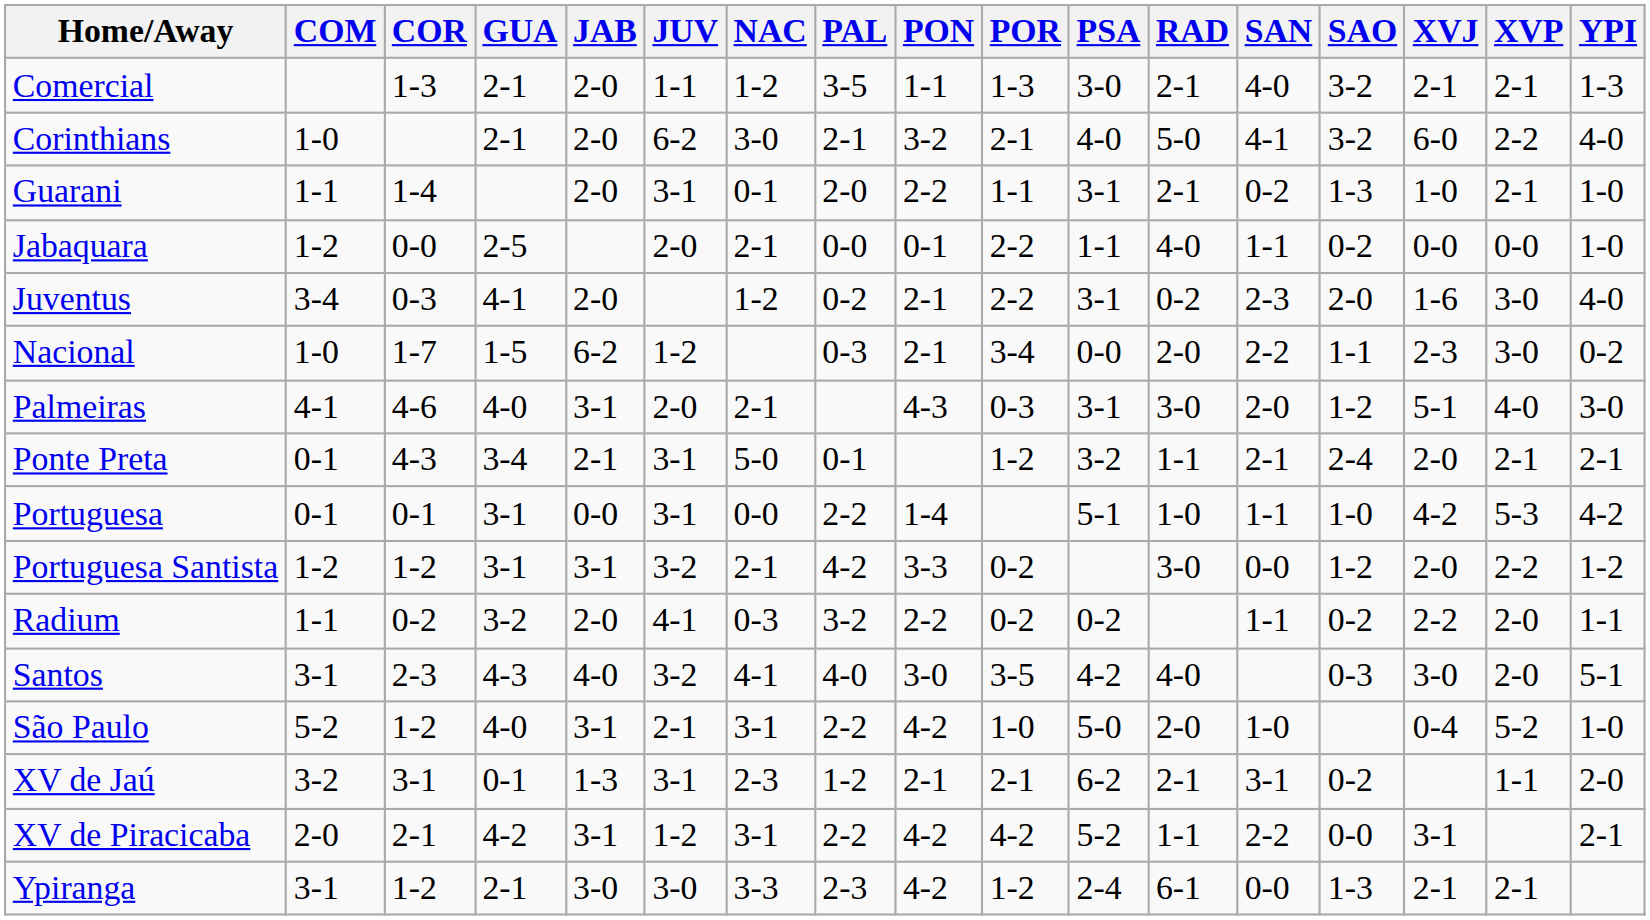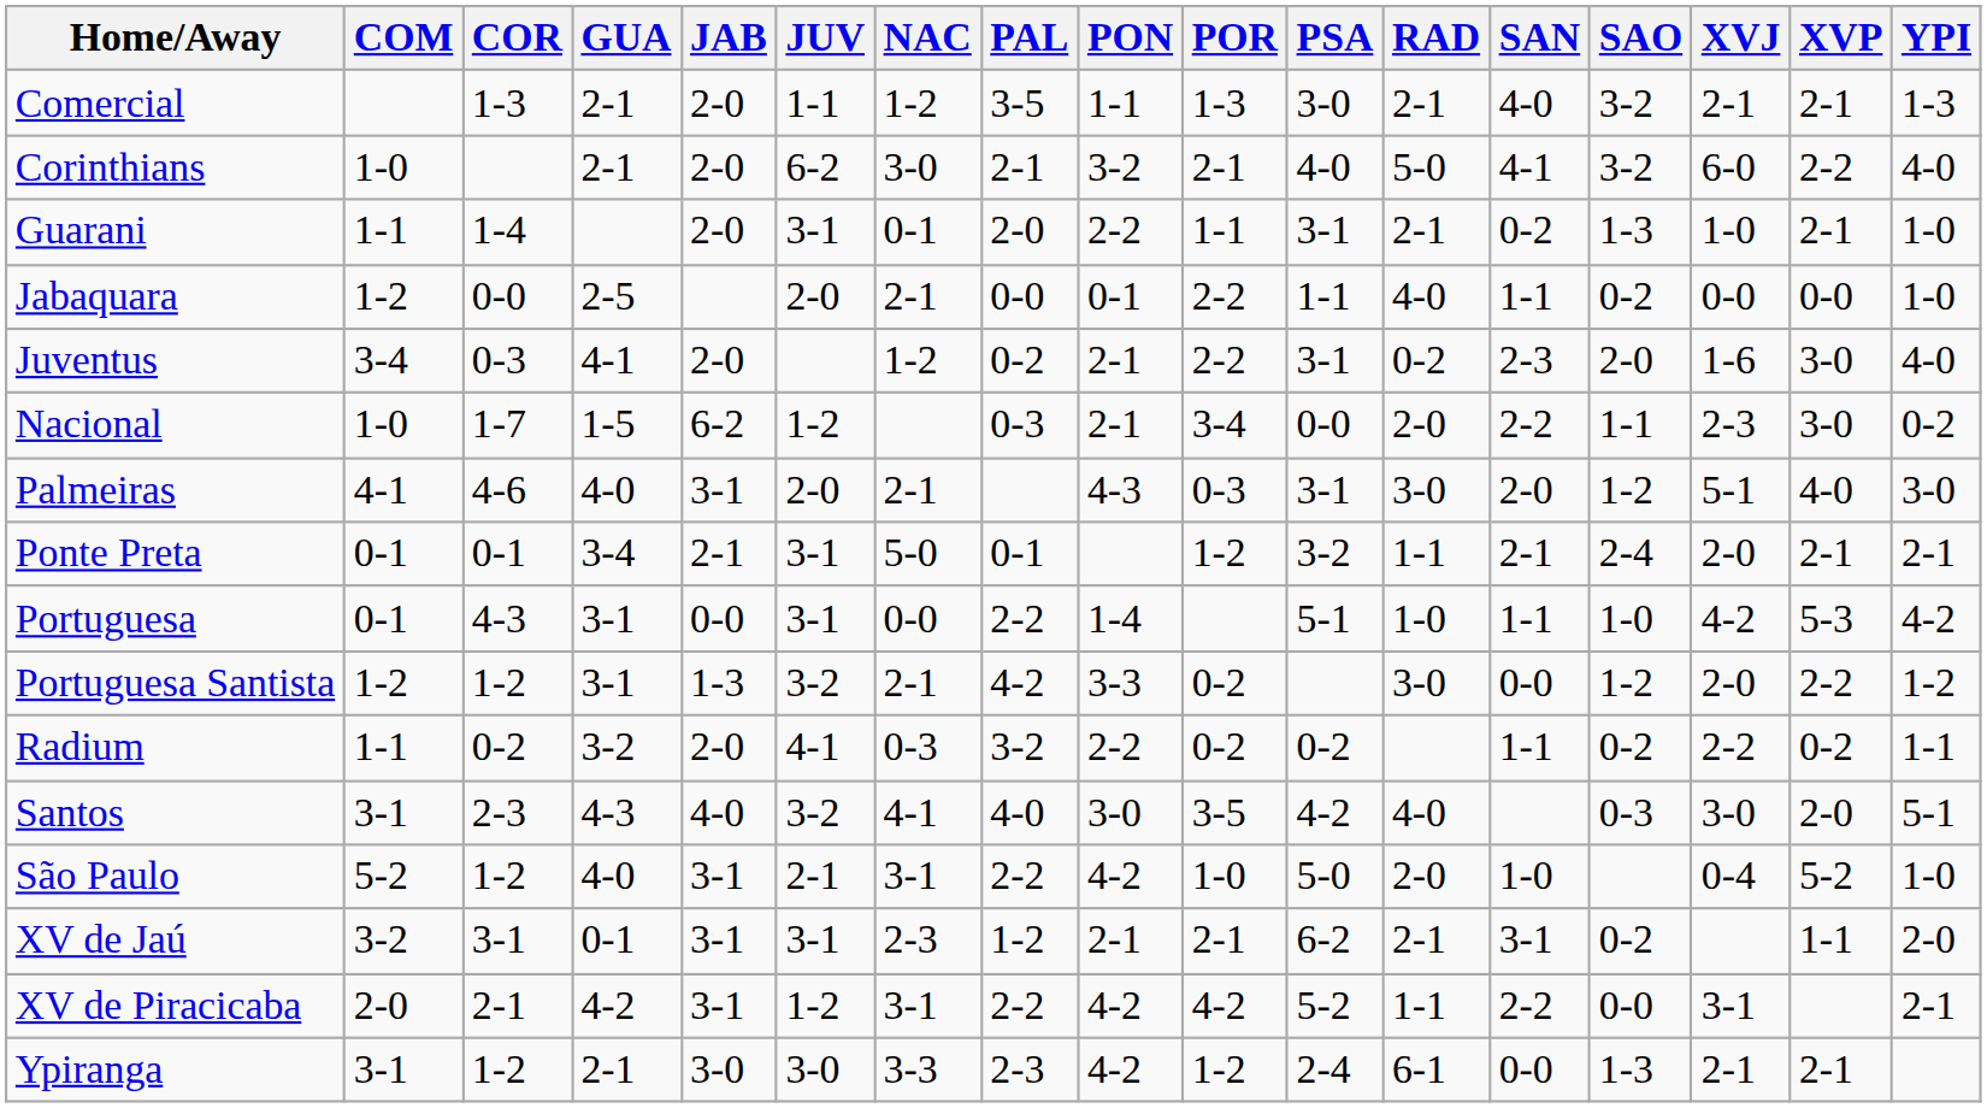Ponte Preta | COR: 4-3 -> 0-1
Portuguesa | COR: 0-1 -> 4-3
Portuguesa Santista | JAB: 3-1 -> 1-3
Radium | XVP: 2-0 -> 0-2
XV de Jaú | JAB: 1-3 -> 3-1
